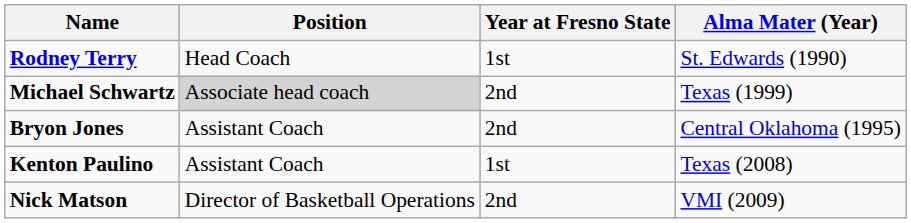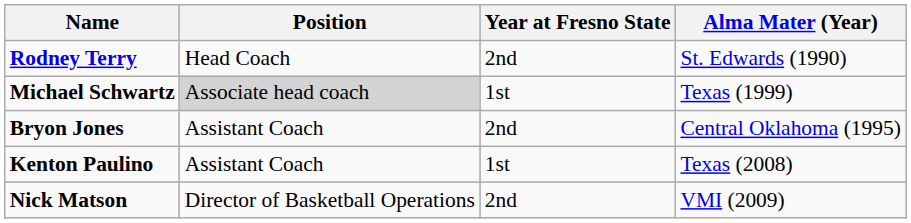Rodney Terry | Year at Fresno State: 1st -> 2nd
Michael Schwartz | Year at Fresno State: 2nd -> 1st
